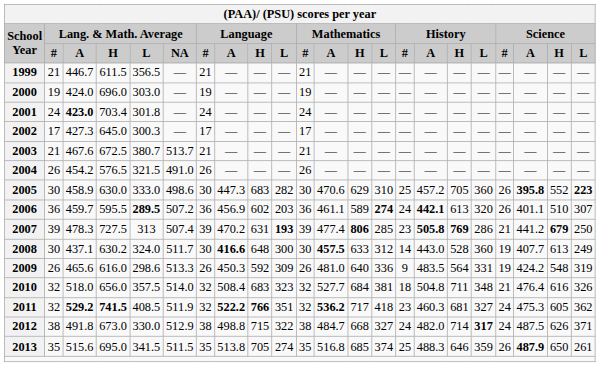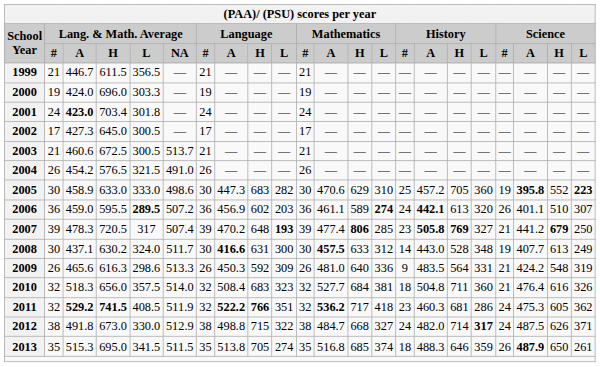2000 | Lang. & Math. Average / L: 303.0 -> 303.3
2002 | Lang. & Math. Average / L: 300.3 -> 300.5
2003 | Lang. & Math. Average / A: 467.6 -> 460.6
2003 | Lang. & Math. Average / L: 380.7 -> 300.5
2005 | Lang. & Math. Average / H: 630.0 -> 633.0
2005 | Science / #: 26 -> 19
2006 | Lang. & Math. Average / A: 459.7 -> 459.0
2007 | Lang. & Math. Average / H: 727.5 -> 720.5
2007 | Lang. & Math. Average / L: 313 -> 317
2007 | Language / H: 631 -> 648
2007 | History / L: 286 -> 327
2008 | Language / H: 648 -> 631
2008 | History / L: 360 -> 348
2009 | Lang. & Math. Average / H: 616.0 -> 616.3
2009 | Science / #: 19 -> 21
2010 | Lang. & Math. Average / A: 518.0 -> 518.3
2010 | History / L: 348 -> 360
2011 | History / L: 327 -> 286
2013 | Lang. & Math. Average / A: 515.6 -> 515.3
2013 | History / #: 25 -> 18
